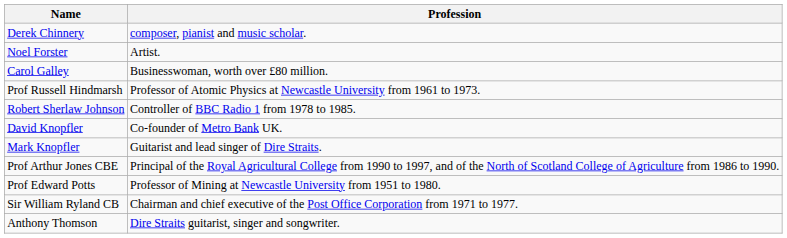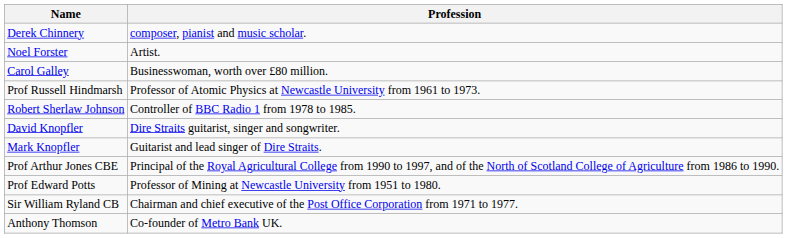David Knopfler | Profession: Co-founder of Metro Bank UK. -> Dire Straits guitarist, singer and songwriter.
Anthony Thomson | Profession: Dire Straits guitarist, singer and songwriter. -> Co-founder of Metro Bank UK.
